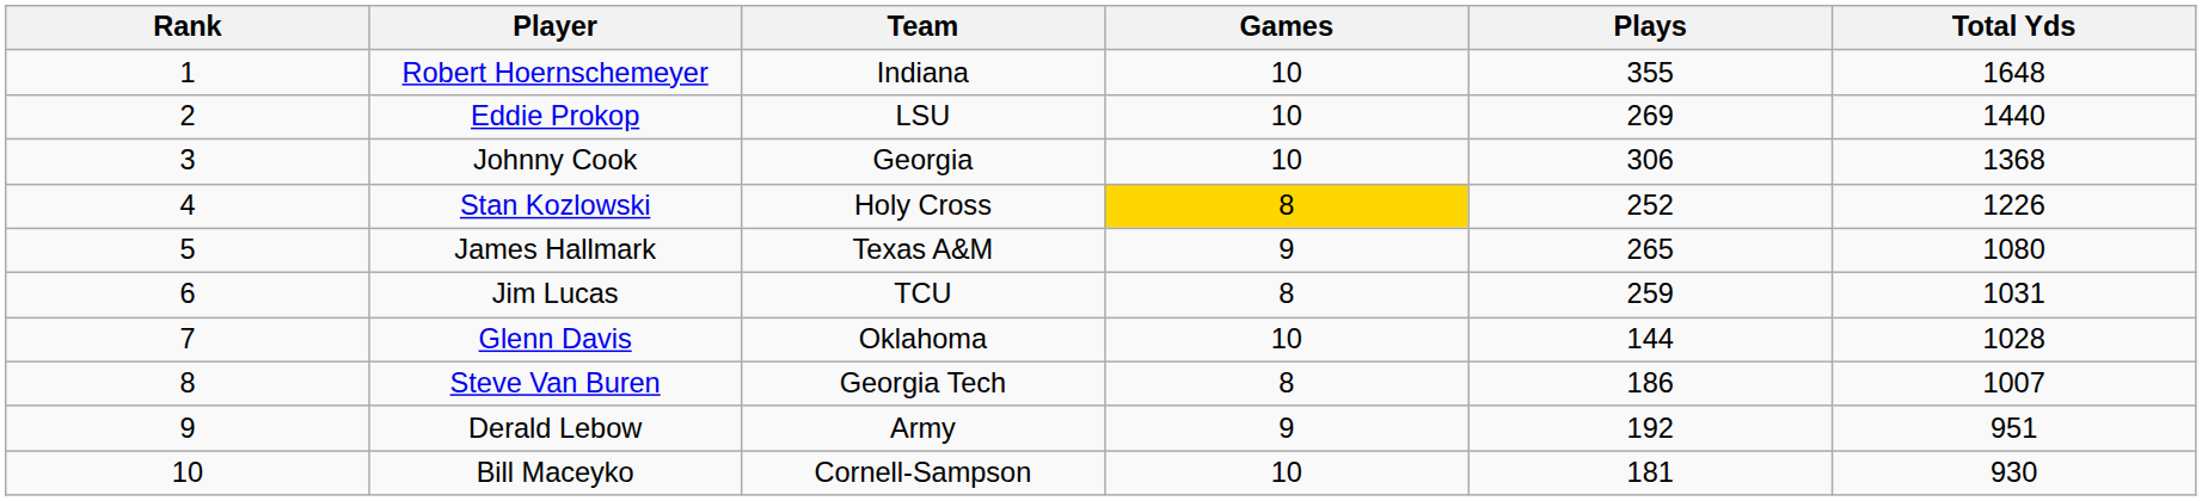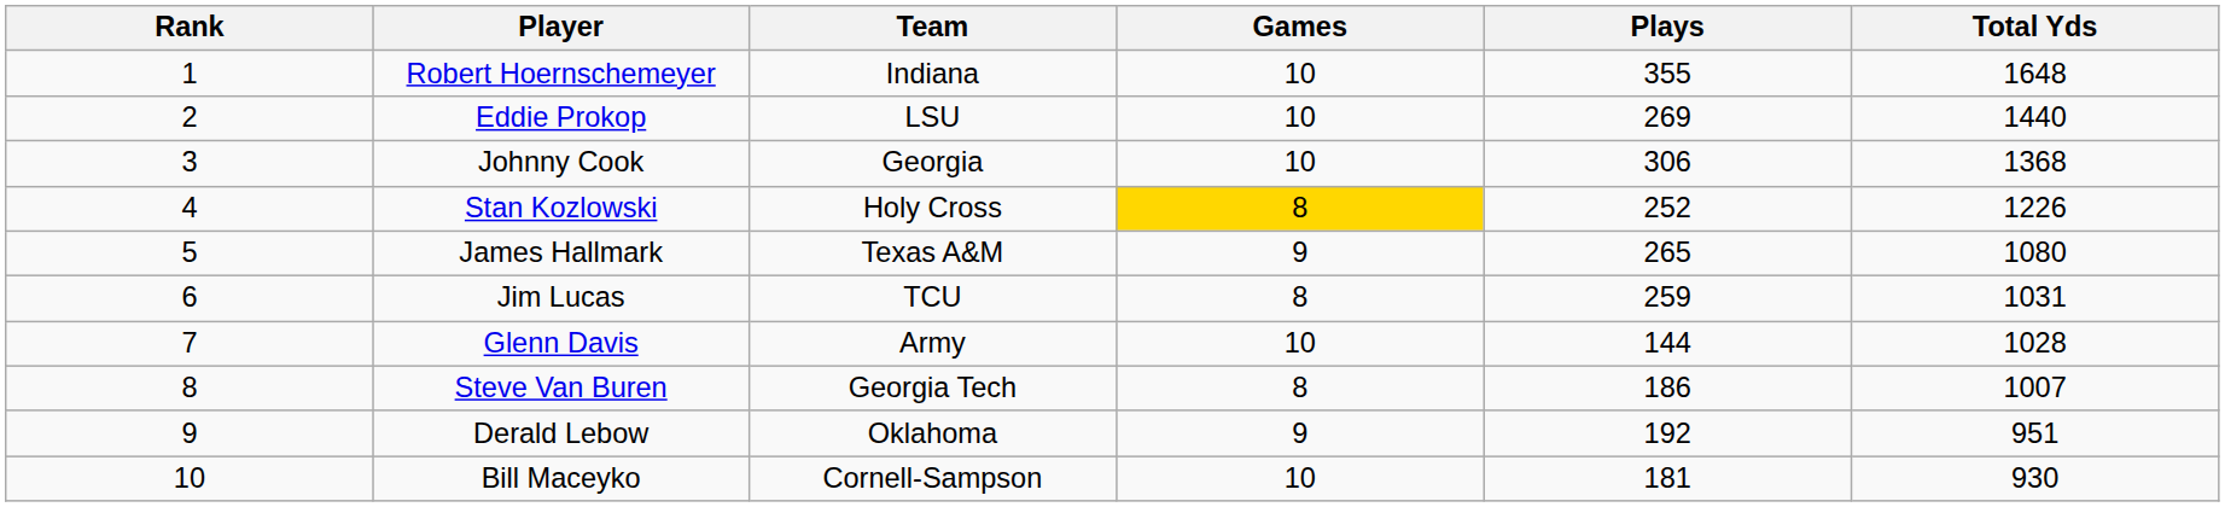Glenn Davis | Team: Oklahoma -> Army
Derald Lebow | Team: Army -> Oklahoma
